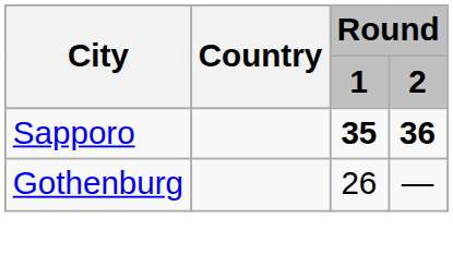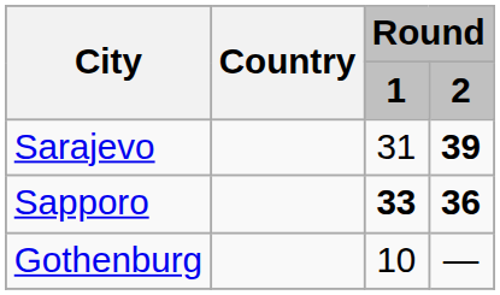+ row: Sarajevo | 31 | 39
Sapporo | Round / 1: 35 -> 33
Gothenburg | Round / 1: 26 -> 10
